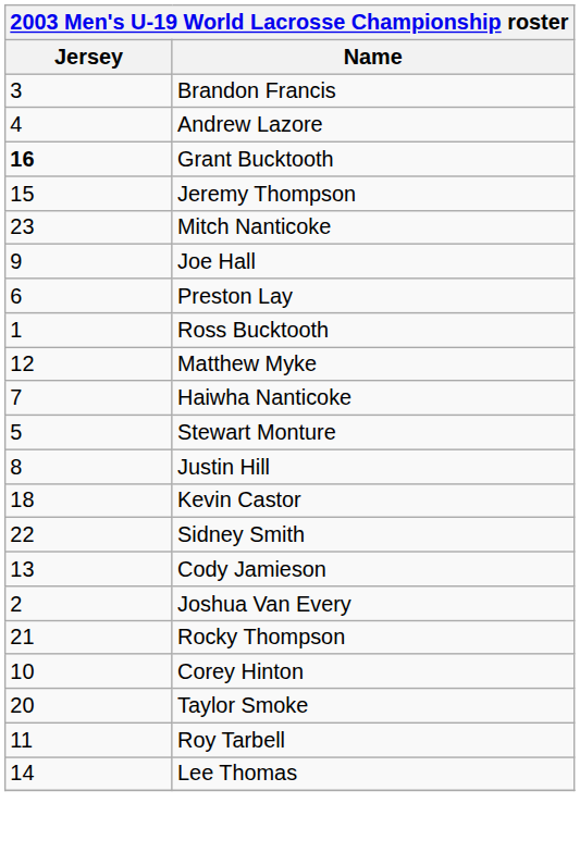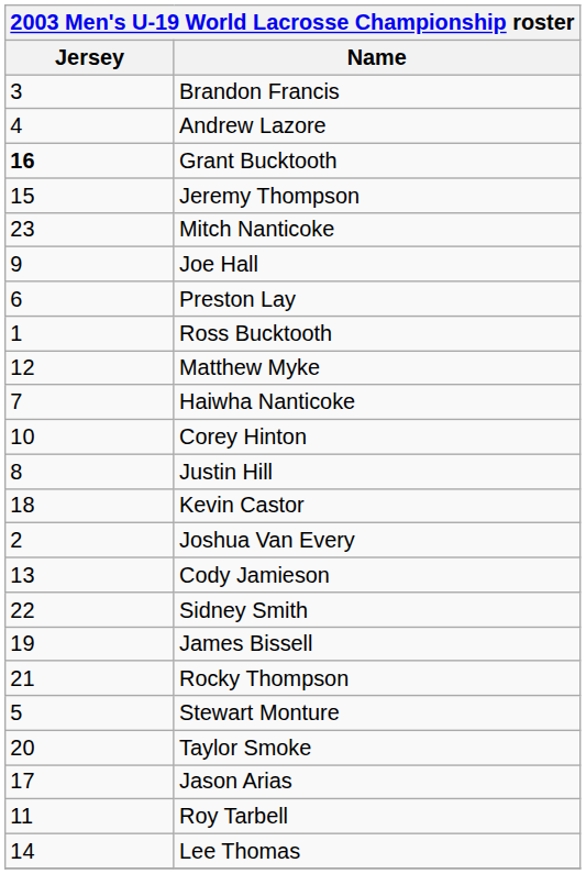rows swapped: Corey Hinton <-> Stewart Monture
rows swapped: Joshua Van Every <-> Sidney Smith
+ row: 19 | James Bissell
+ row: 17 | Jason Arias
